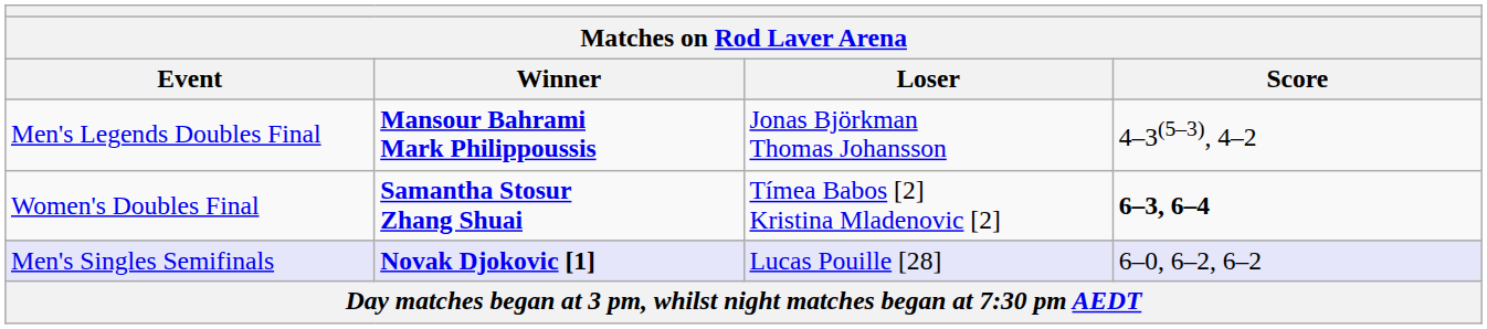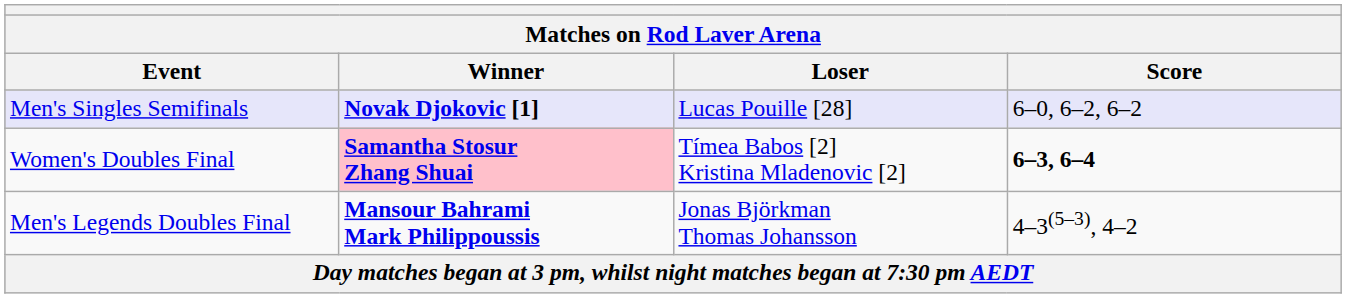rows swapped: Men's Legends Doubles Final <-> Men's Singles Semifinals
Women's Doubles Final | Winner: no background -> pink background
